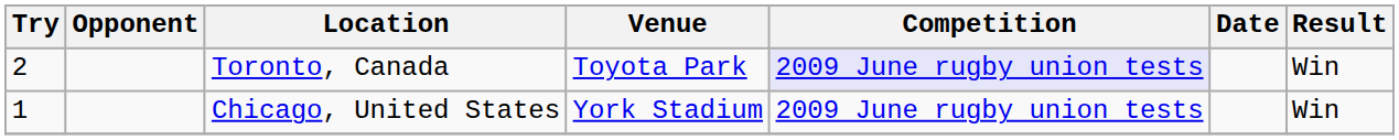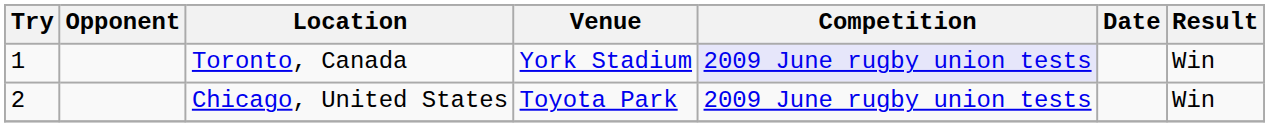Toronto, Canada | Try: 2 -> 1
Toronto, Canada | Venue: Toyota Park -> York Stadium
Chicago, United States | Try: 1 -> 2
Chicago, United States | Venue: York Stadium -> Toyota Park
